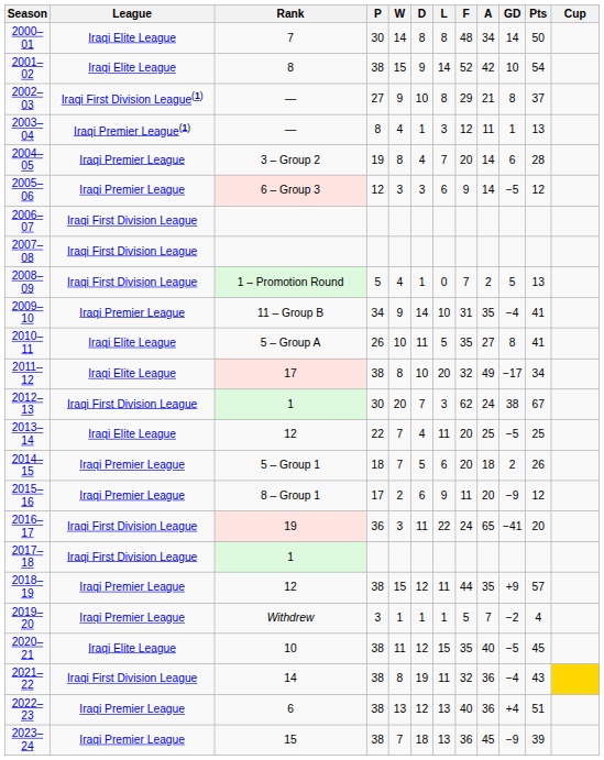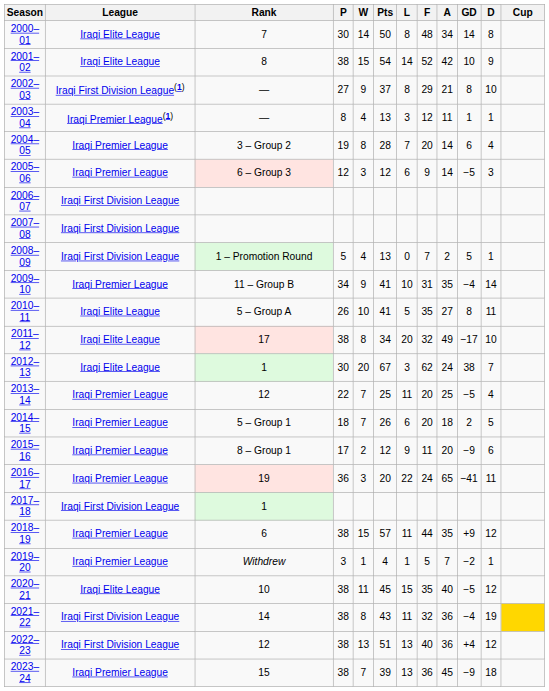columns swapped: D <-> Pts
2012–13 | League: Iraqi First Division League -> Iraqi Elite League
2013–14 | League: Iraqi Elite League -> Iraqi Premier League
2016–17 | League: Iraqi First Division League -> Iraqi Premier League
2018–19 | Rank: 12 -> 6
2022–23 | League: Iraqi Premier League -> Iraqi First Division League
2022–23 | Rank: 6 -> 12
